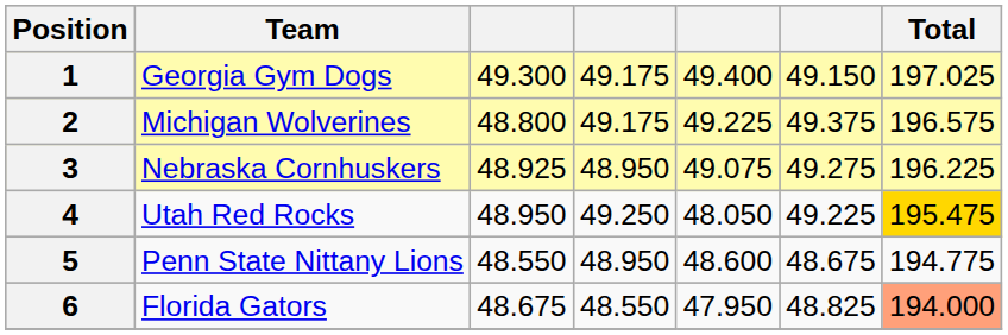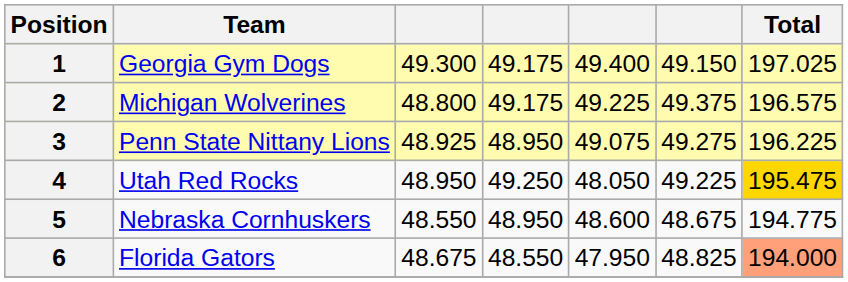3 | Team: Nebraska Cornhuskers -> Penn State Nittany Lions
5 | Team: Penn State Nittany Lions -> Nebraska Cornhuskers
